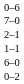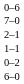rows swapped: 6–0 <-> 0–2
